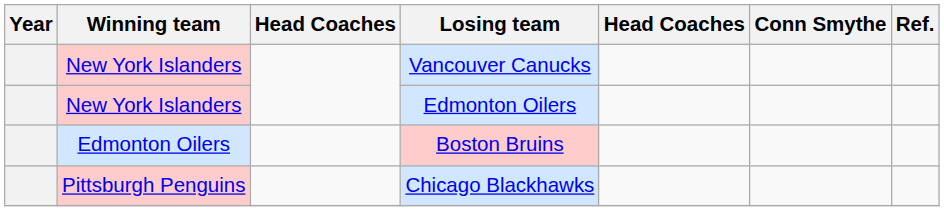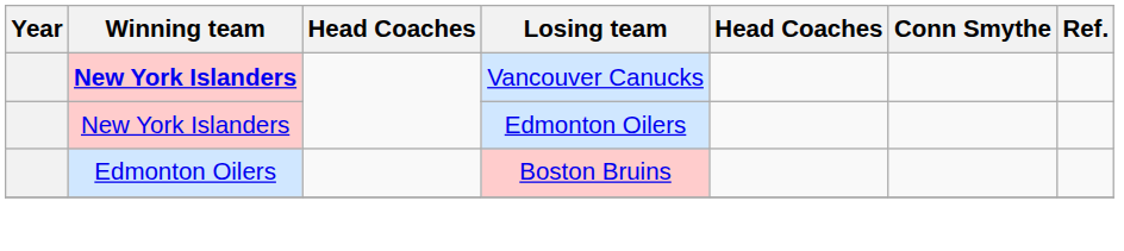Vancouver Canucks | Winning team: normal -> bold
- row: Pittsburgh Penguins | Chicago Blackhawks
